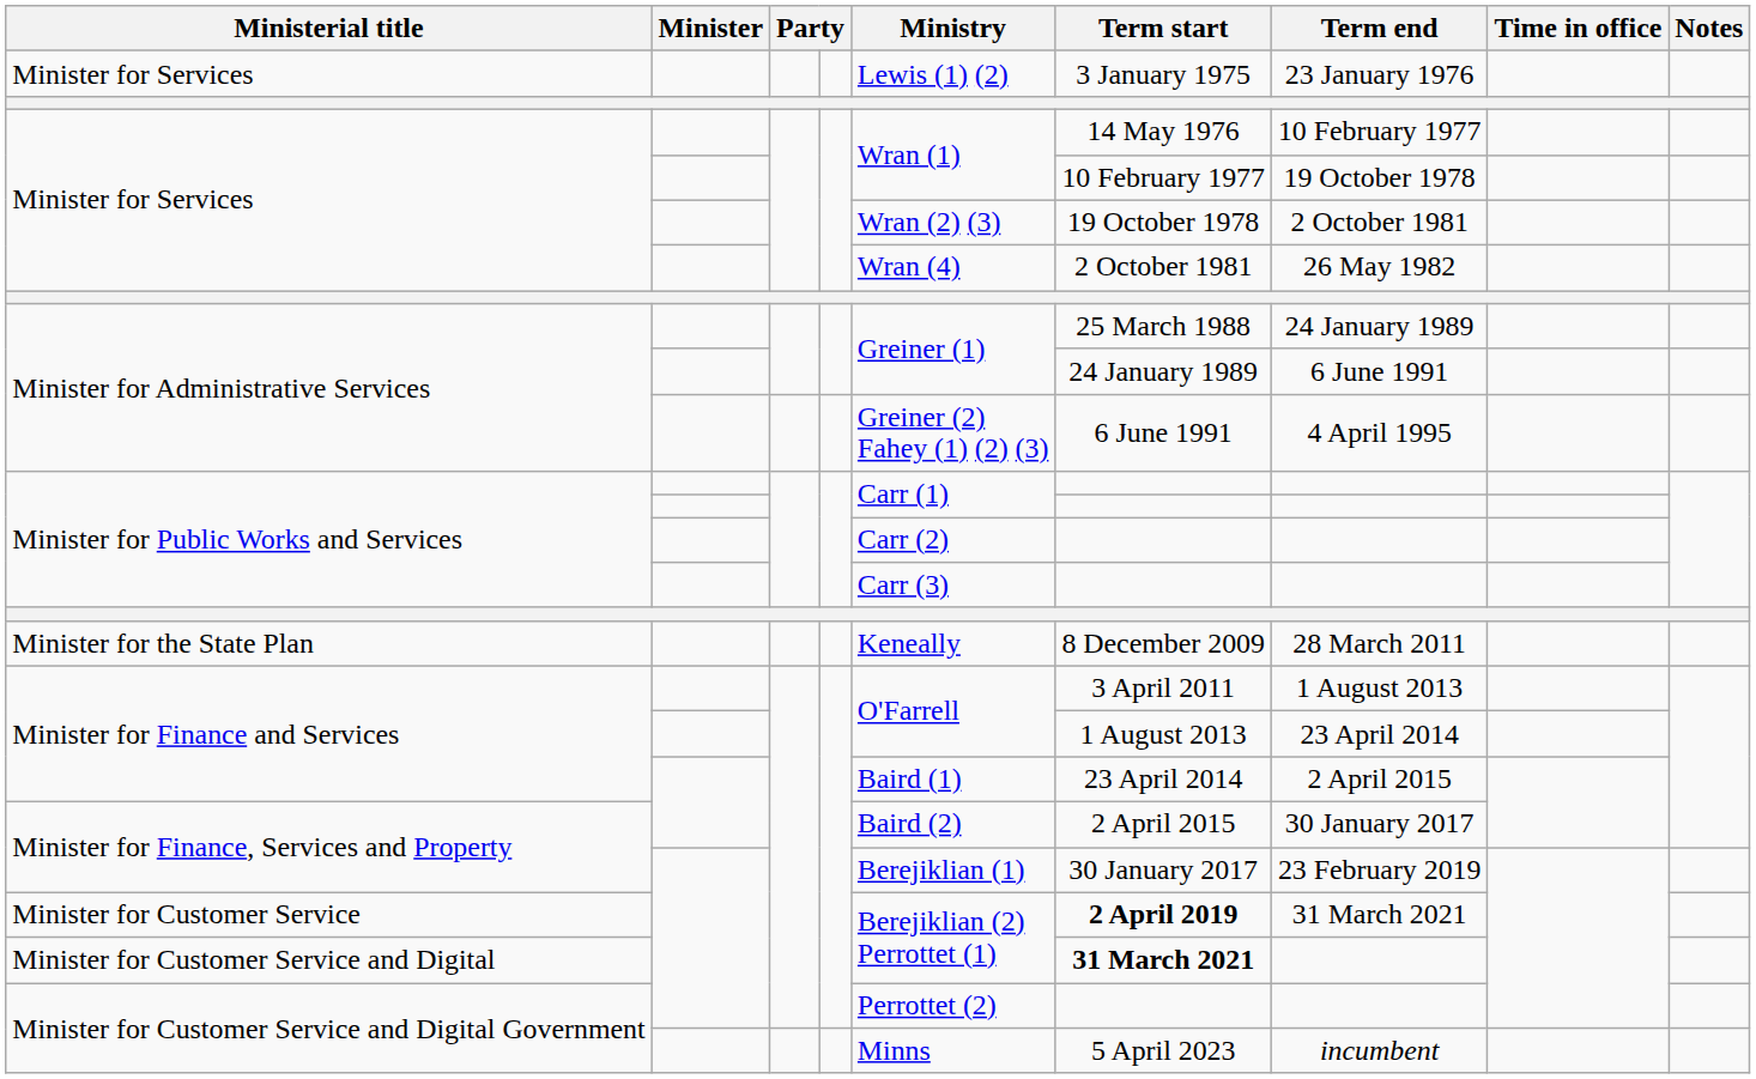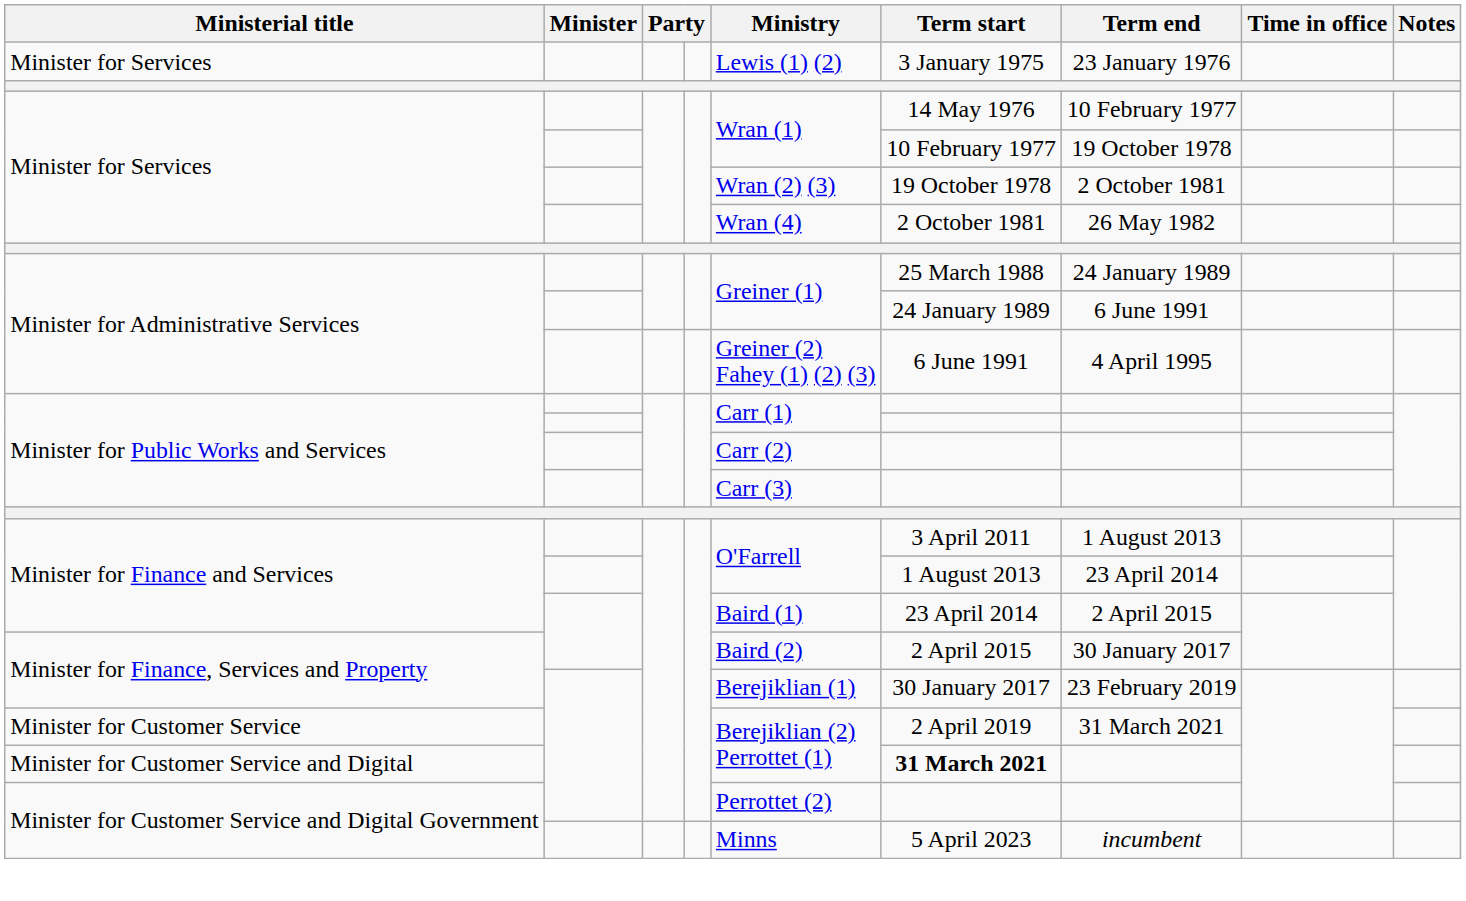- row: Minister for the State Plan | Keneally | 8 December 2009 | 28 March 2011
Minister for Customer Service | Term start: bold -> normal
